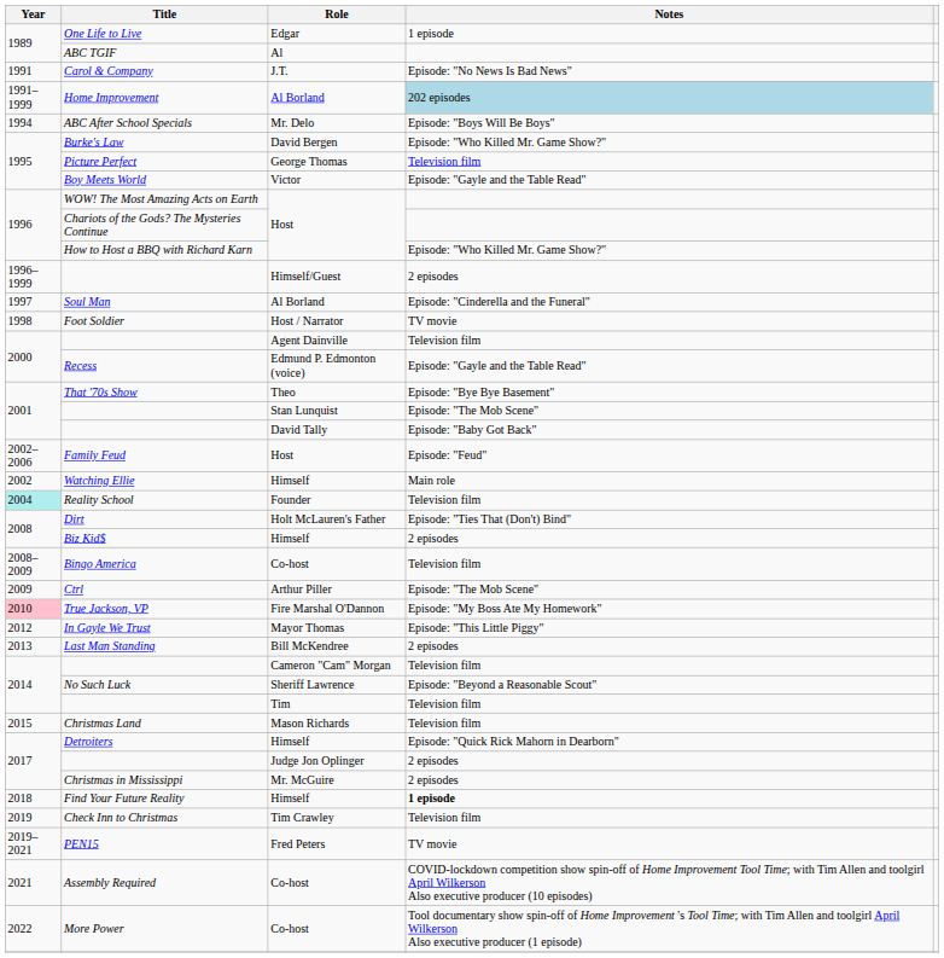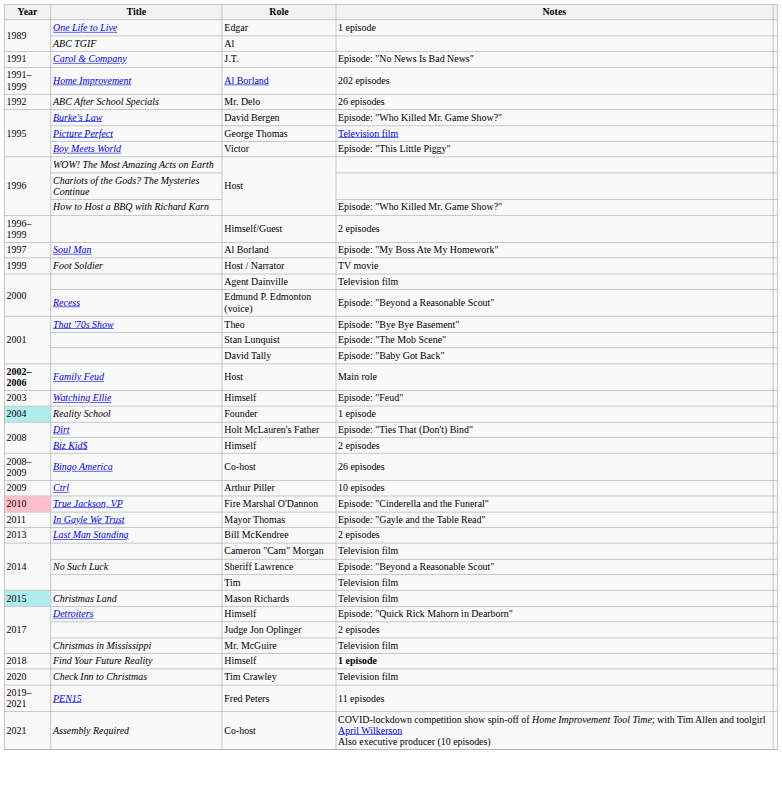Home Improvement | Notes: lightblue background -> no background
ABC After School Specials | Year: 1994 -> 1992
ABC After School Specials | Notes: Episode: "Boys Will Be Boys" -> 26 episodes
Boy Meets World | Notes: Episode: "Gayle and the Table Read" -> Episode: "This Little Piggy"
Soul Man | Notes: Episode: "Cinderella and the Funeral" -> Episode: "My Boss Ate My Homework"
Foot Soldier | Year: 1998 -> 1999
Recess | Notes: Episode: "Gayle and the Table Read" -> Episode: "Beyond a Reasonable Scout"
Family Feud | Year: normal -> bold
Family Feud | Notes: Episode: "Feud" -> Main role
Watching Ellie | Year: 2002 -> 2003
Watching Ellie | Notes: Main role -> Episode: "Feud"
Reality School | Notes: Television film -> 1 episode
Bingo America | Notes: Television film -> 26 episodes
Ctrl | Notes: Episode: "The Mob Scene" -> 10 episodes
True Jackson, VP | Notes: Episode: "My Boss Ate My Homework" -> Episode: "Cinderella and the Funeral"
In Gayle We Trust | Year: 2012 -> 2011
In Gayle We Trust | Notes: Episode: "This Little Piggy" -> Episode: "Gayle and the Table Read"
Christmas Land | Year: no background -> paleturquoise background
Christmas in Mississippi | Notes: 2 episodes -> Television film
Check Inn to Christmas | Year: 2019 -> 2020
PEN15 | Notes: TV movie -> 11 episodes
- row: 2022 | More Power | Co-host | Tool documentary show spin-off of Home Improvement 's Tool Time; with Tim Allen and toolgirl April Wilkerson Also executive producer (1 episode)
